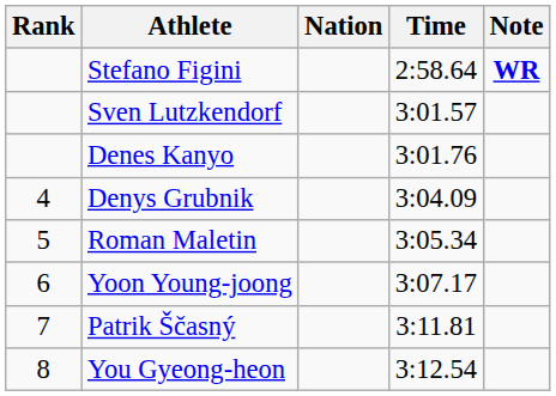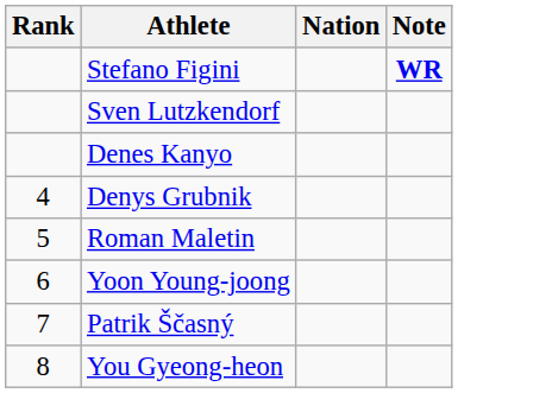- column: Time | 2:58.64 | 3:01.57 | 3:01.76 | 3:04.09 | 3:05.34 | 3:07.17 | 3:11.81 | 3:12.54
